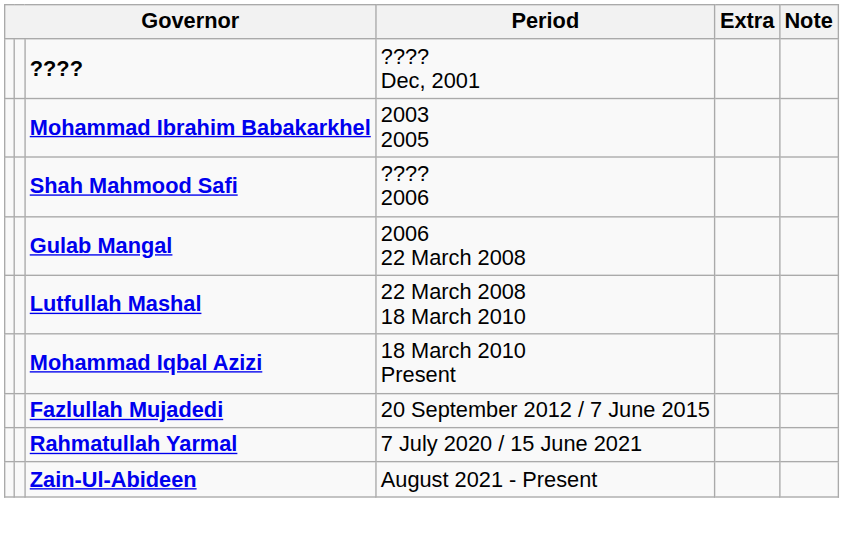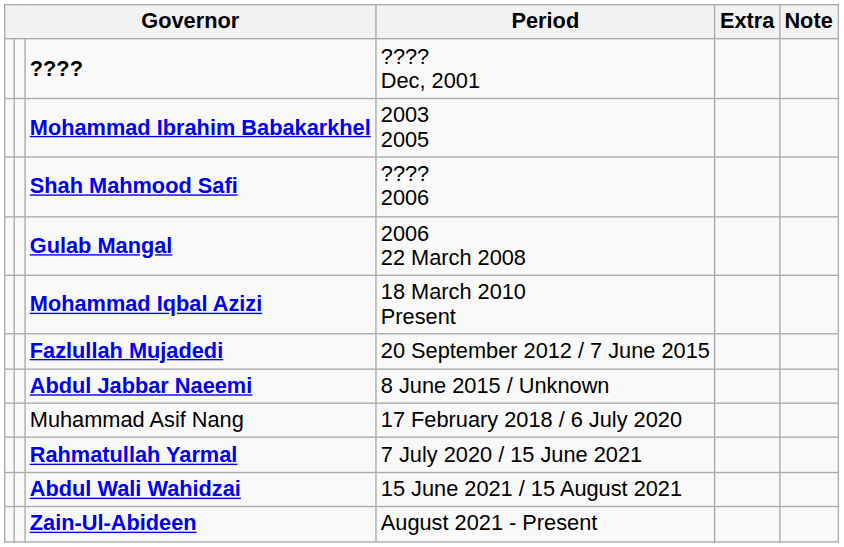- row: Lutfullah Mashal | 22 March 2008 18 March 2010
+ row: Abdul Jabbar Naeemi | 8 June 2015 / Unknown
+ row: Muhammad Asif Nang | 17 February 2018 / 6 July 2020
+ row: Abdul Wali Wahidzai | 15 June 2021 / 15 August 2021
